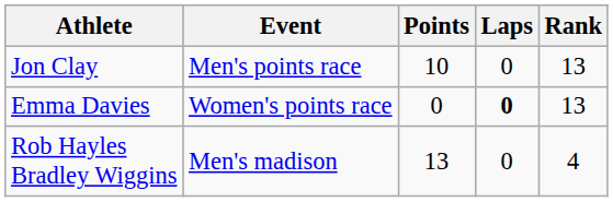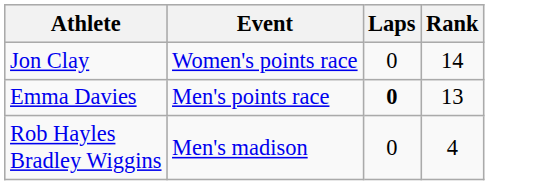- column: Points | 10 | 0 | 13
Jon Clay | Event: Men's points race -> Women's points race
Jon Clay | Rank: 13 -> 14
Emma Davies | Event: Women's points race -> Men's points race
